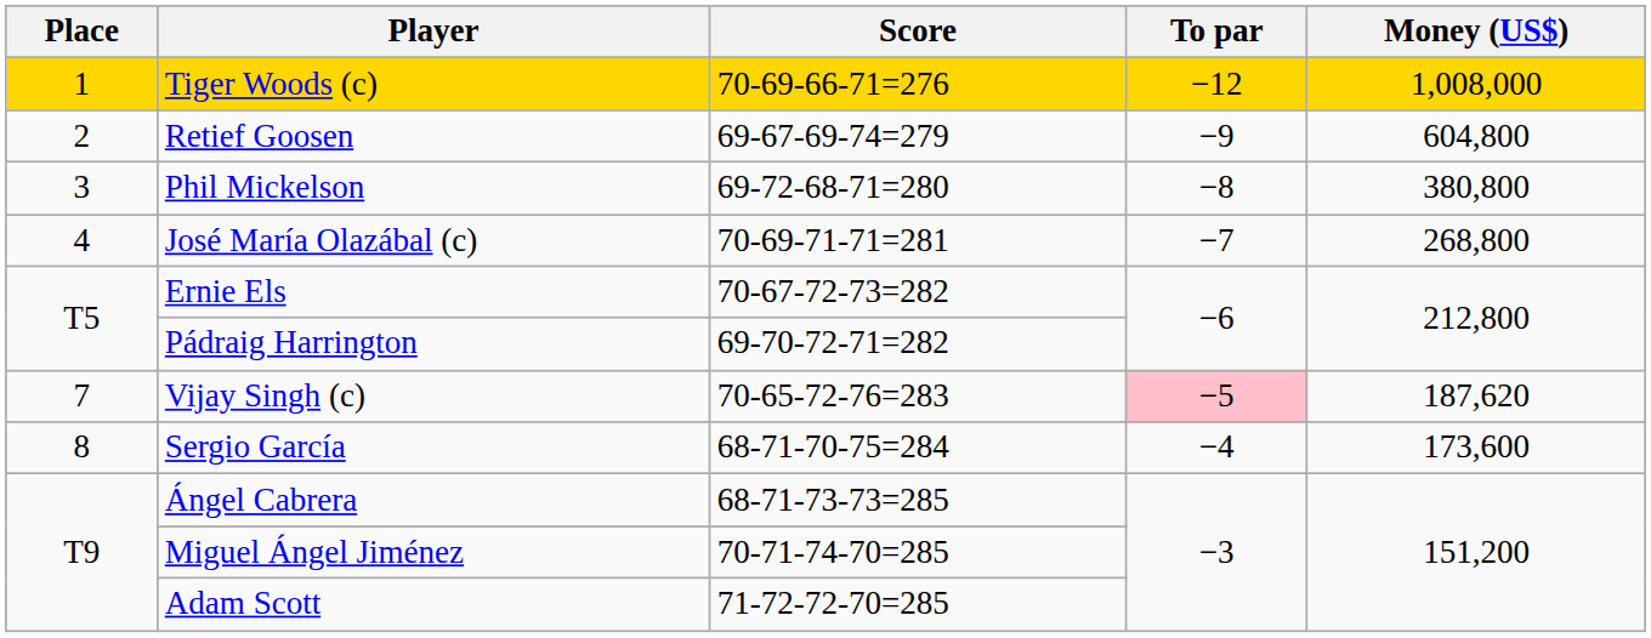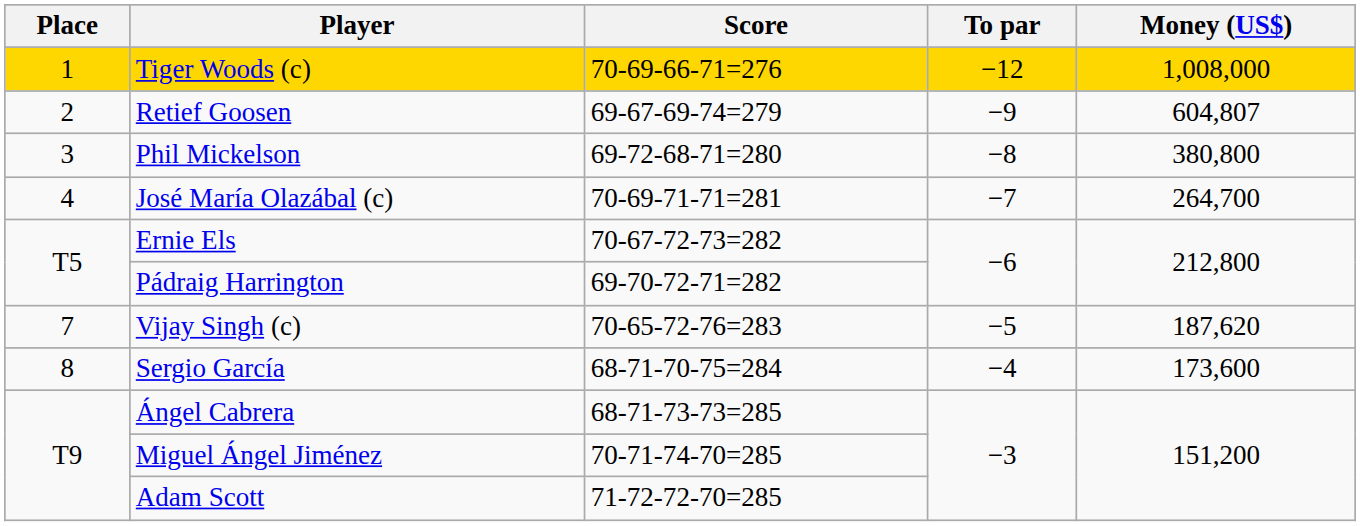Retief Goosen | Money (US$): 604,800 -> 604,807
José María Olazábal (c) | Money (US$): 268,800 -> 264,700
Vijay Singh (c) | To par: pink background -> no background
